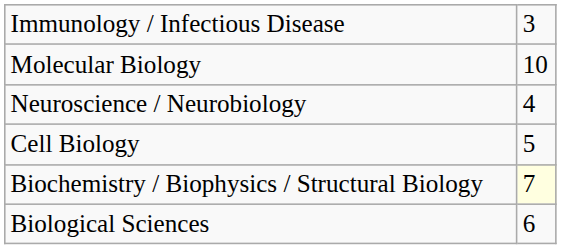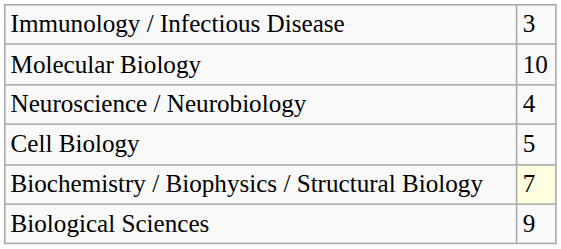Biological Sciences | column 2: 6 -> 9
